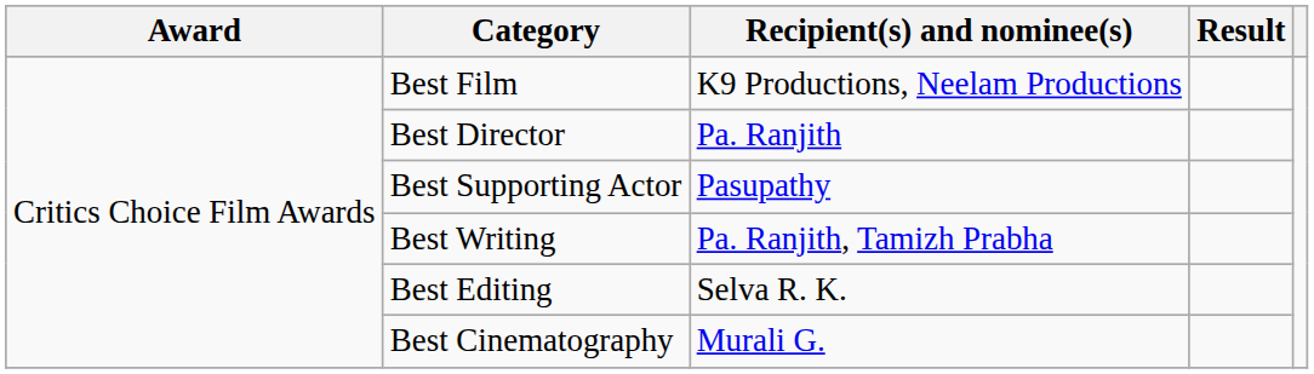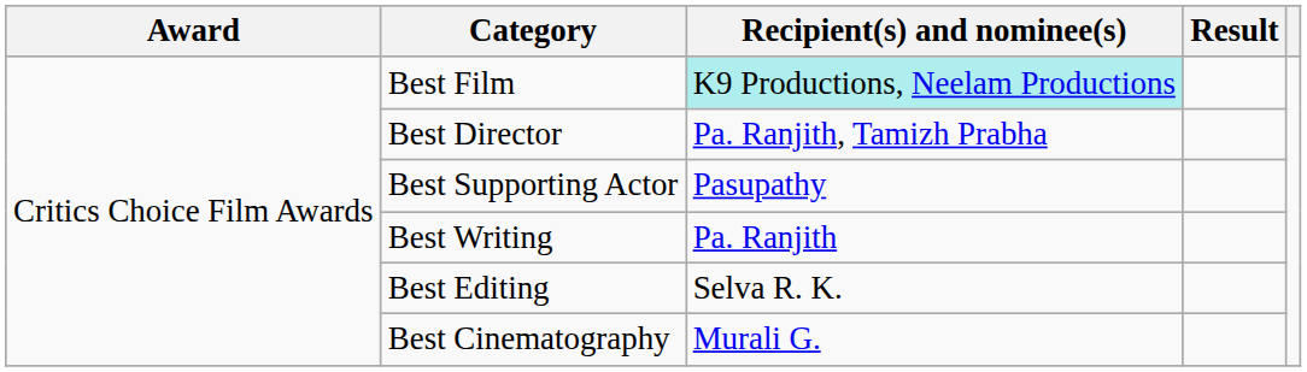Best Film | Recipient(s) and nominee(s): no background -> paleturquoise background
Best Director | Recipient(s) and nominee(s): Pa. Ranjith -> Pa. Ranjith, Tamizh Prabha
Best Writing | Recipient(s) and nominee(s): Pa. Ranjith, Tamizh Prabha -> Pa. Ranjith
